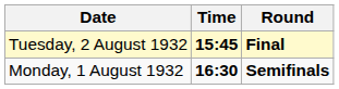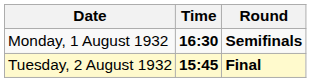rows swapped: Monday, 1 August 1932 <-> Tuesday, 2 August 1932
